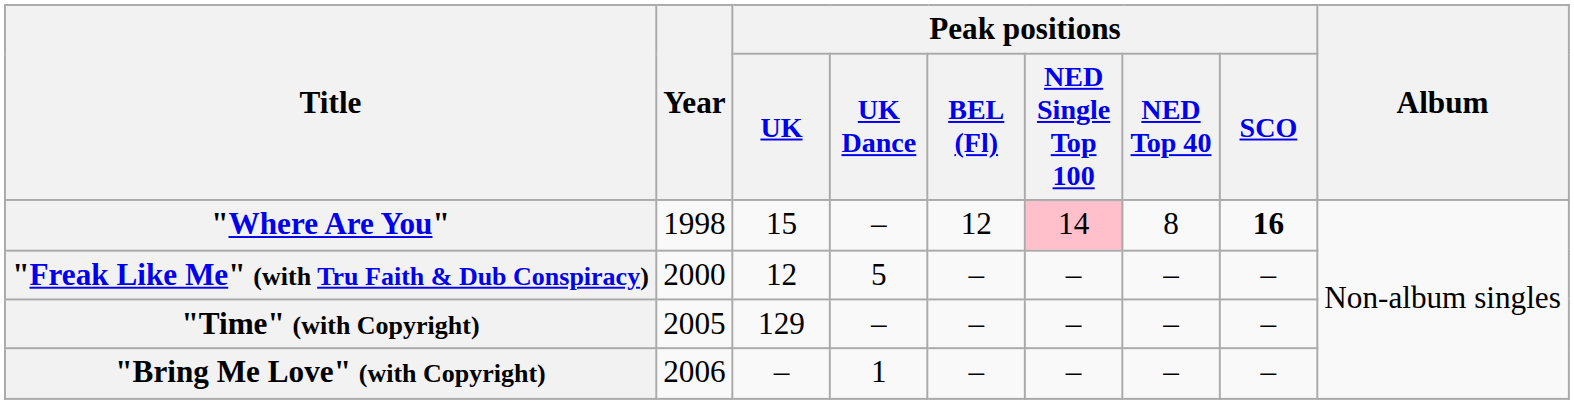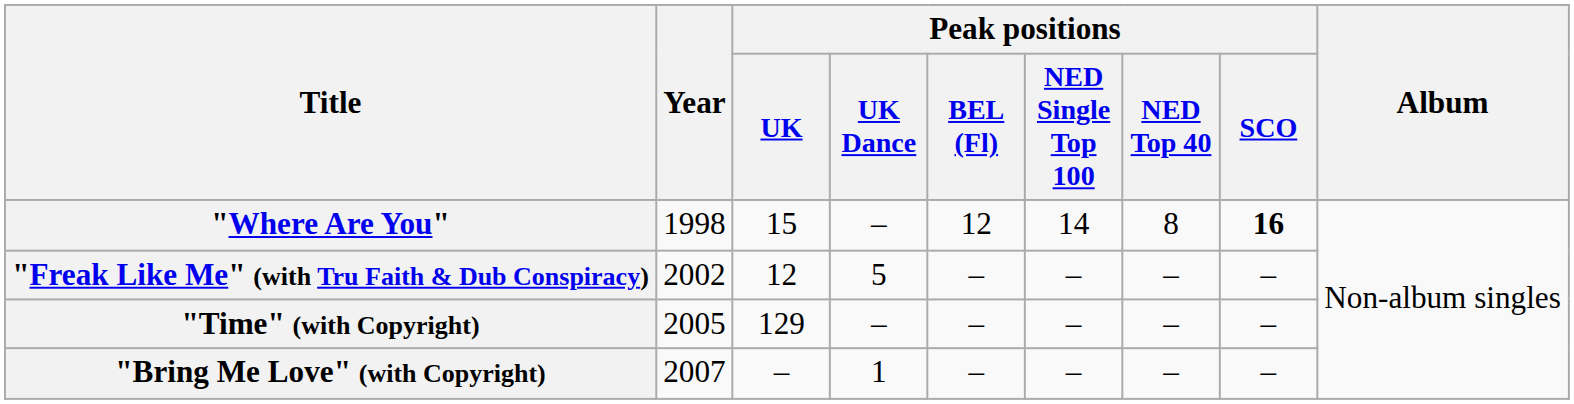"Where Are You" | Peak positions / NED Single Top 100: pink background -> no background
"Freak Like Me" (with Tru Faith & Dub Conspiracy) | Year: 2000 -> 2002
"Bring Me Love" (with Copyright) | Year: 2006 -> 2007
